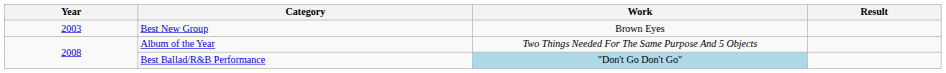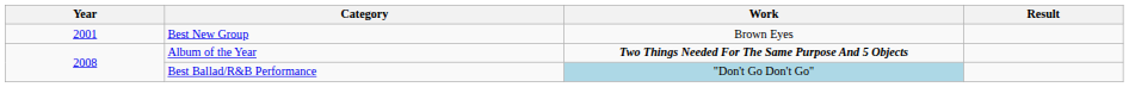Best New Group | Year: 2003 -> 2001
Album of the Year | Work: normal -> bold
